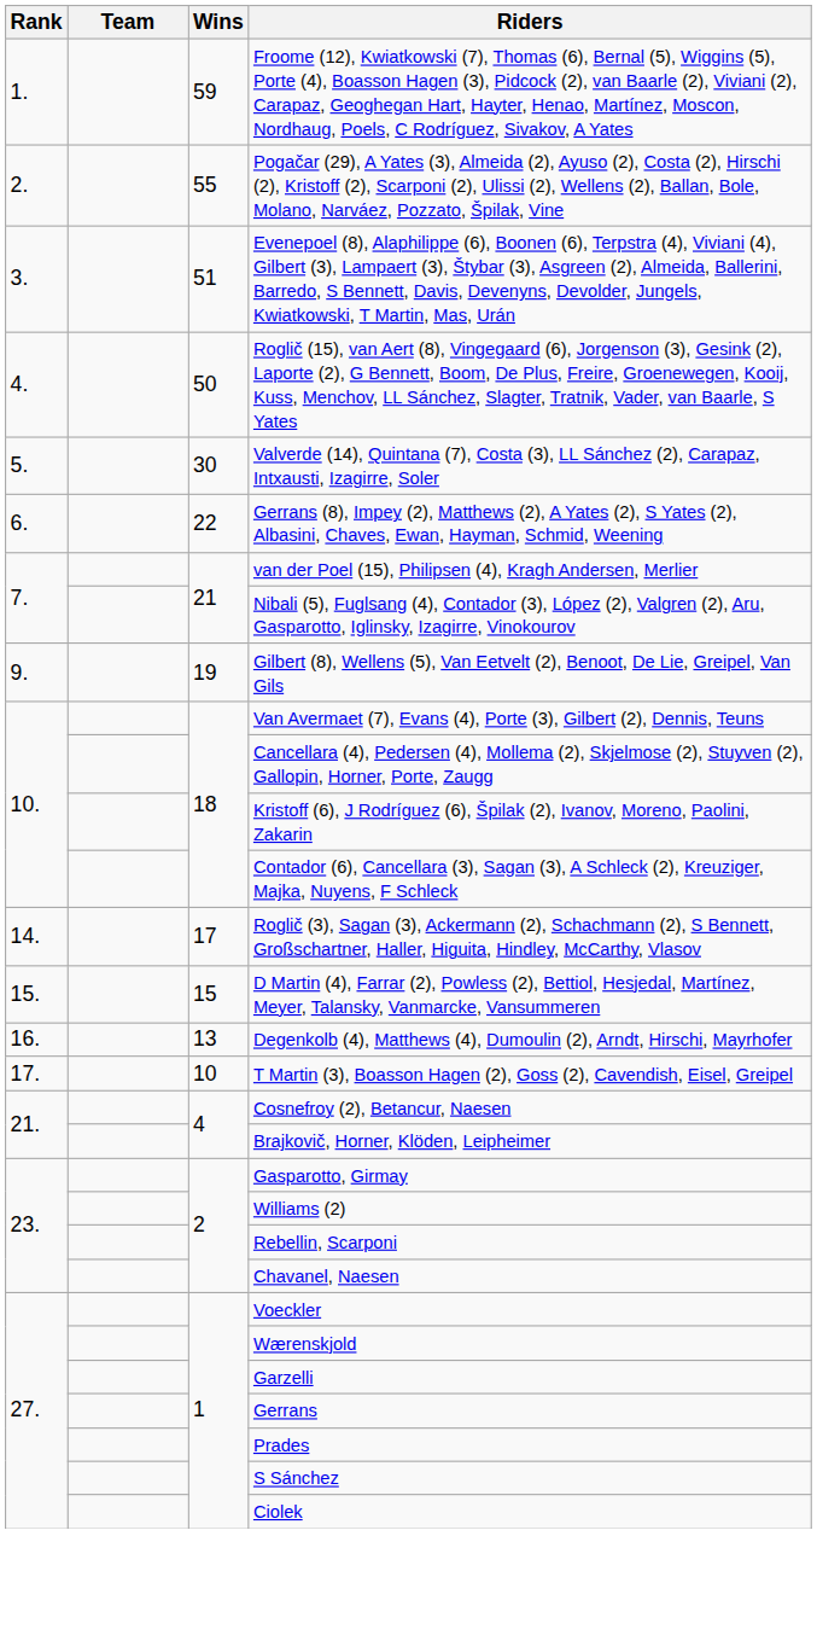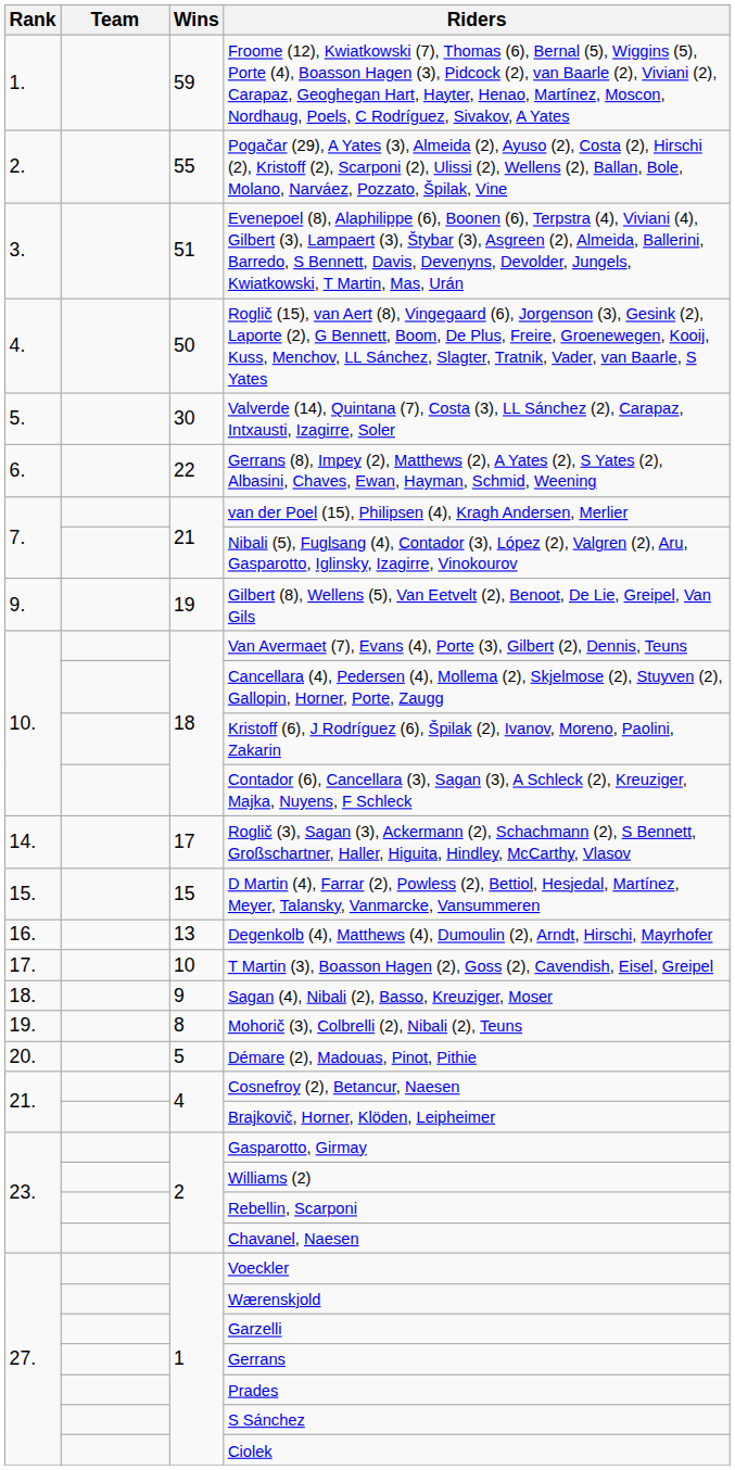+ row: 18. | 9 | Sagan (4), Nibali (2), Basso, Kreuziger, Moser
+ row: 19. | 8 | Mohorič (3), Colbrelli (2), Nibali (2), Teuns
+ row: 20. | 5 | Démare (2), Madouas, Pinot, Pithie
